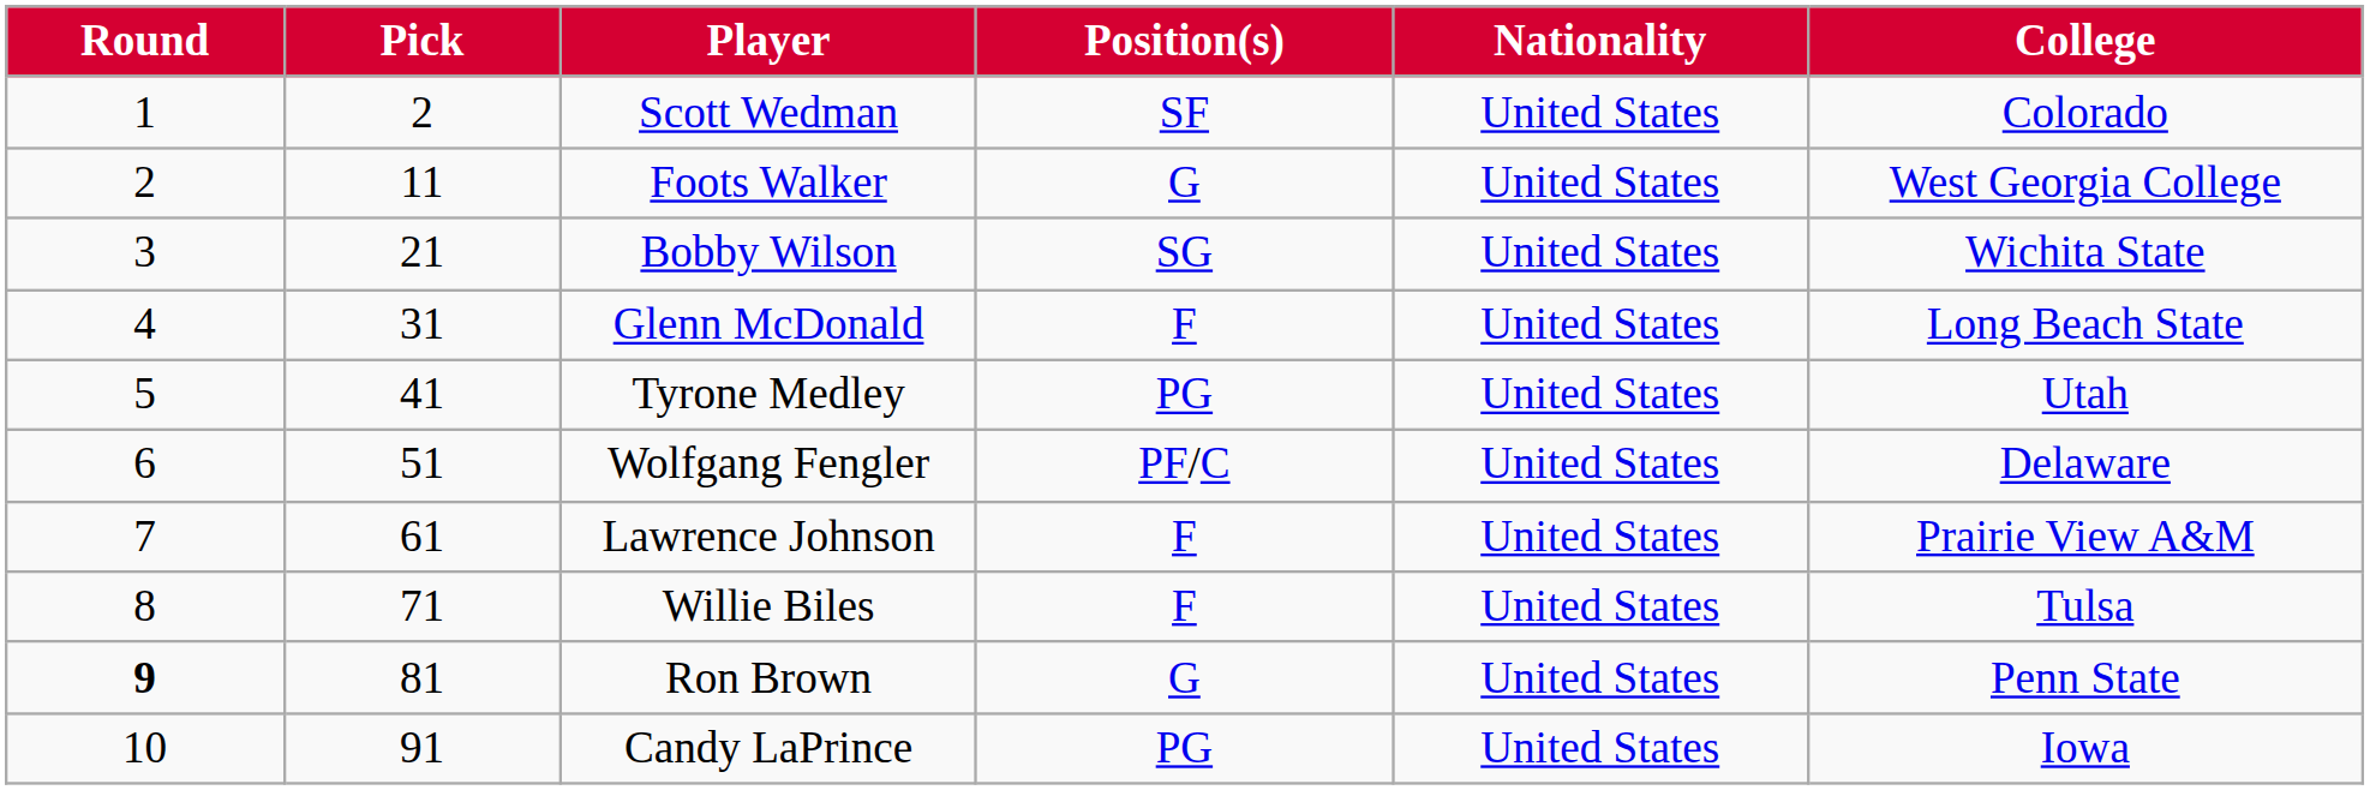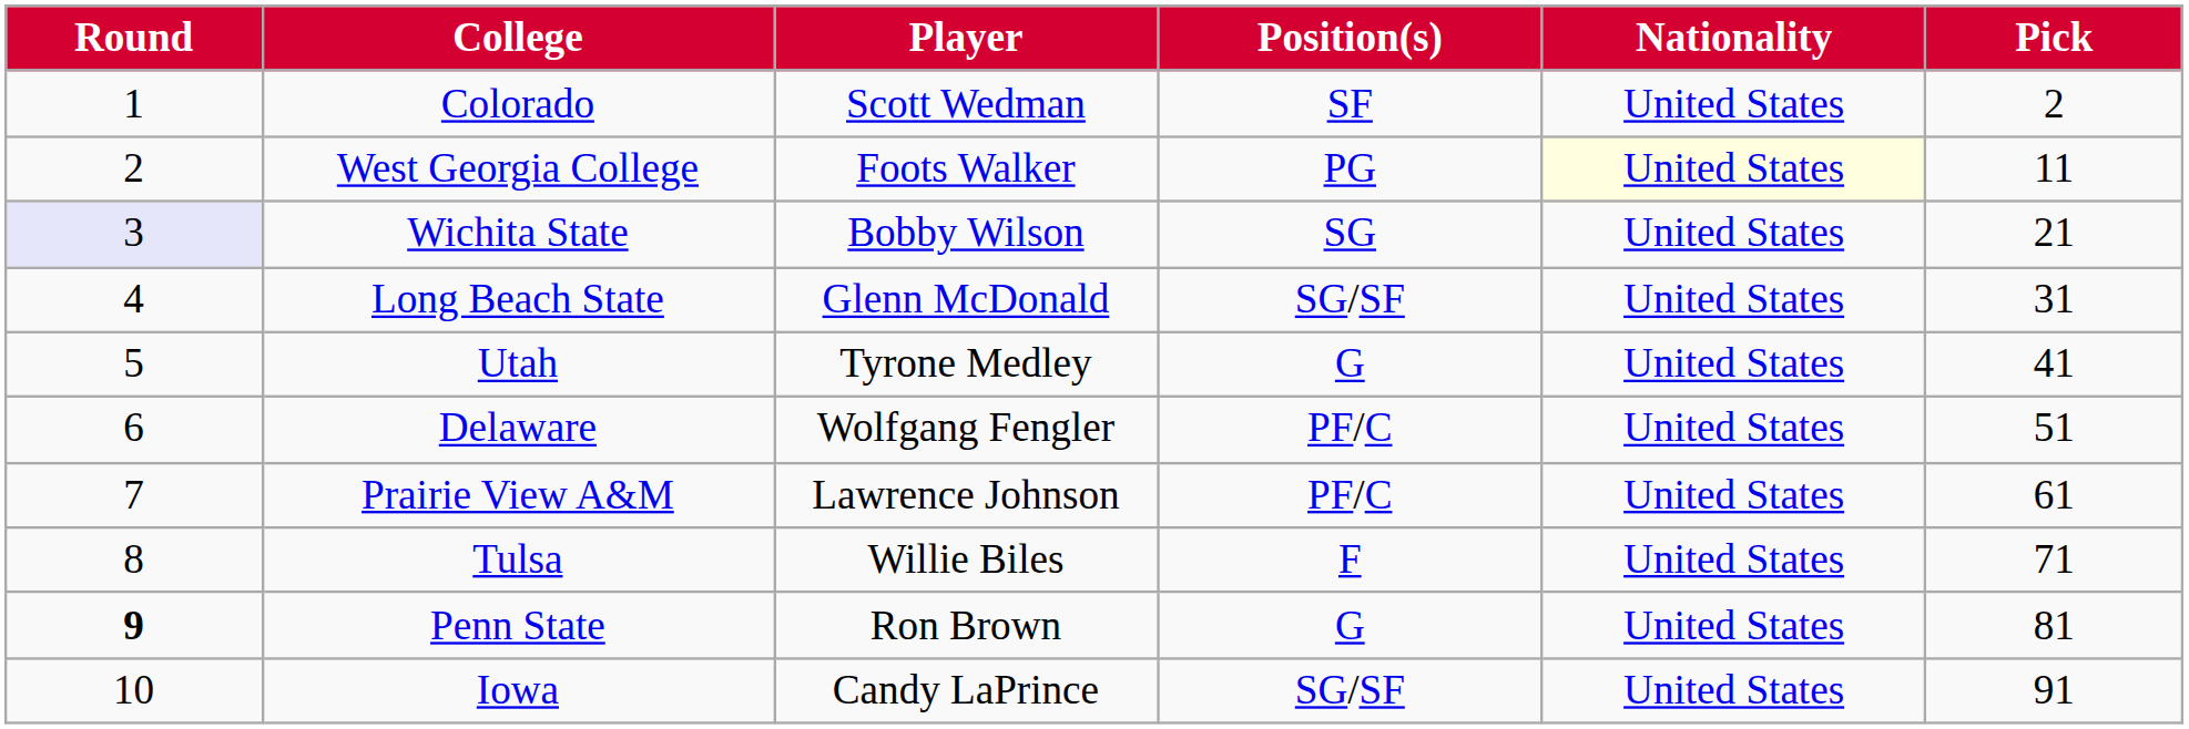columns swapped: Pick <-> College
Foots Walker | Position(s): G -> PG
Foots Walker | Nationality: no background -> lightyellow background
Bobby Wilson | Round: no background -> lavender background
Glenn McDonald | Position(s): F -> SG/SF
Tyrone Medley | Position(s): PG -> G
Lawrence Johnson | Position(s): F -> PF/C
Candy LaPrince | Position(s): PG -> SG/SF
